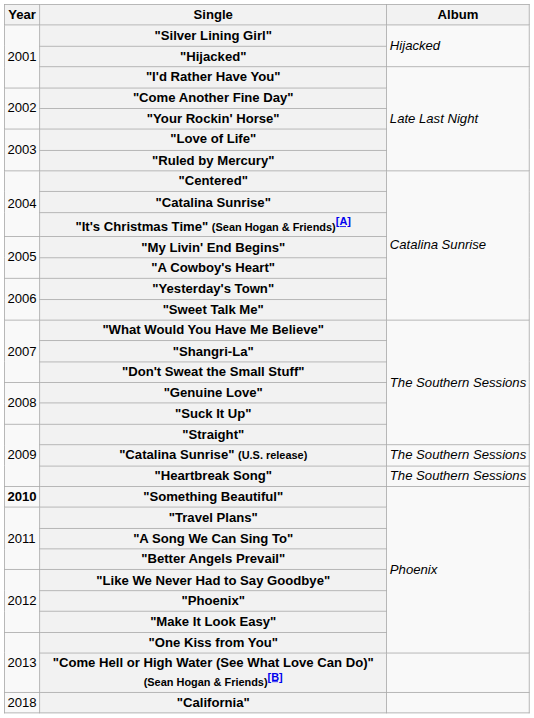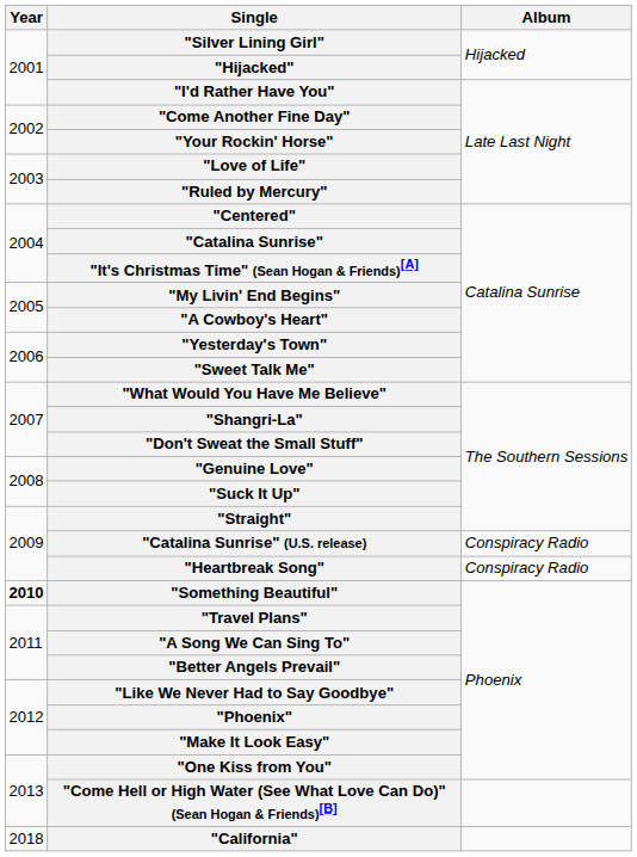"Catalina Sunrise" (U.S. release) | Album: The Southern Sessions -> Conspiracy Radio
"Heartbreak Song" | Album: The Southern Sessions -> Conspiracy Radio
